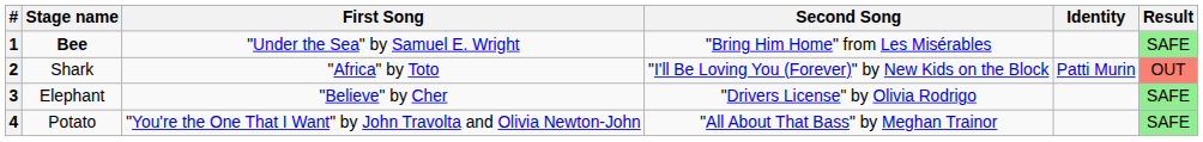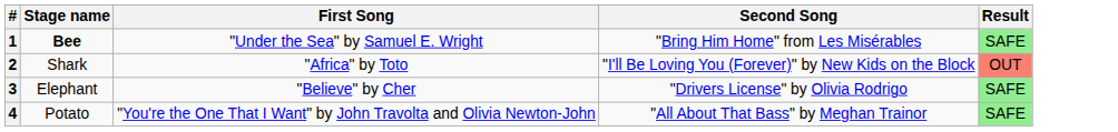- column: Identity | Patti Murin
